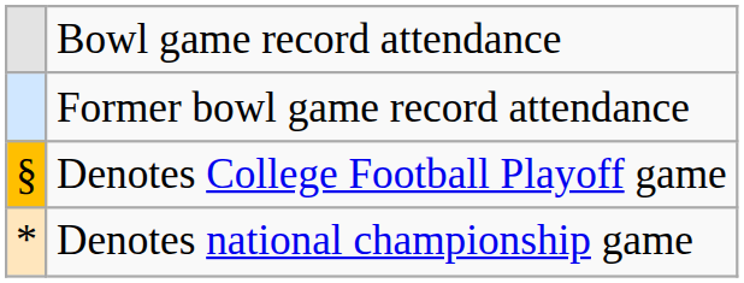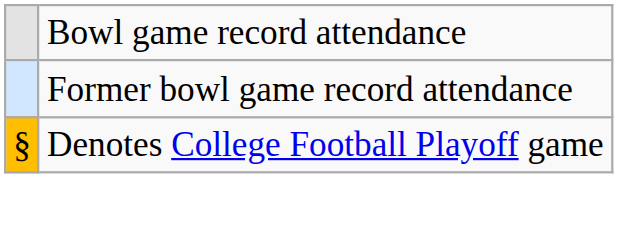- row: * | Denotes national championship game
